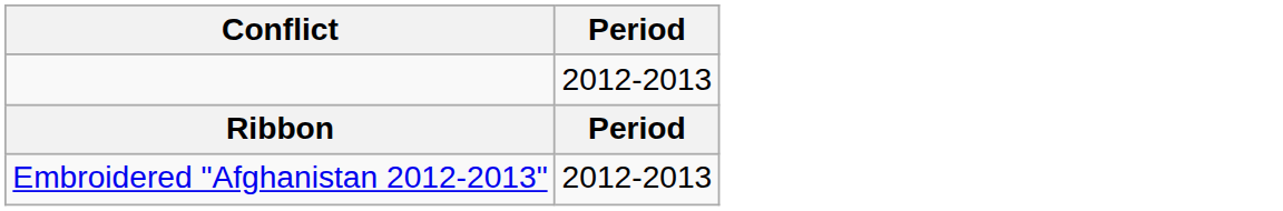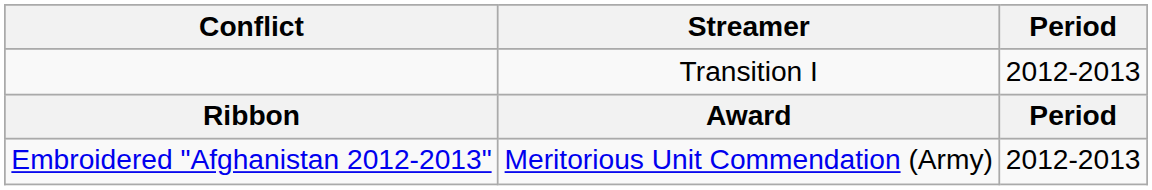+ column: Streamer | Transition I | Award | Meritorious Unit Commendation (Army)
